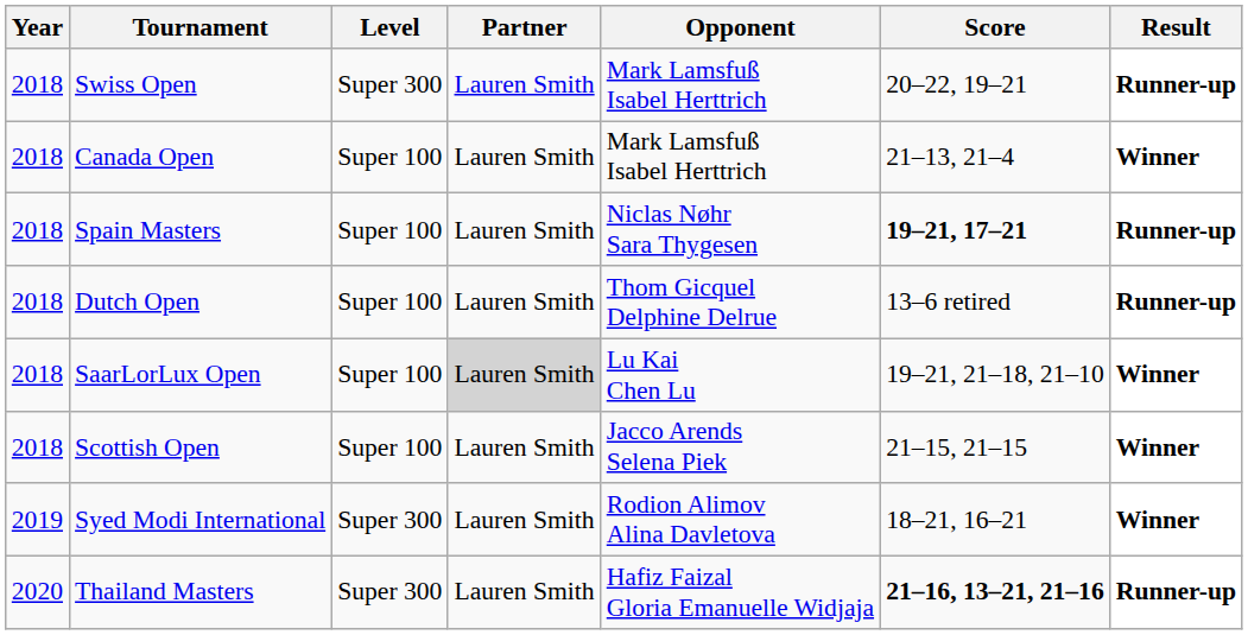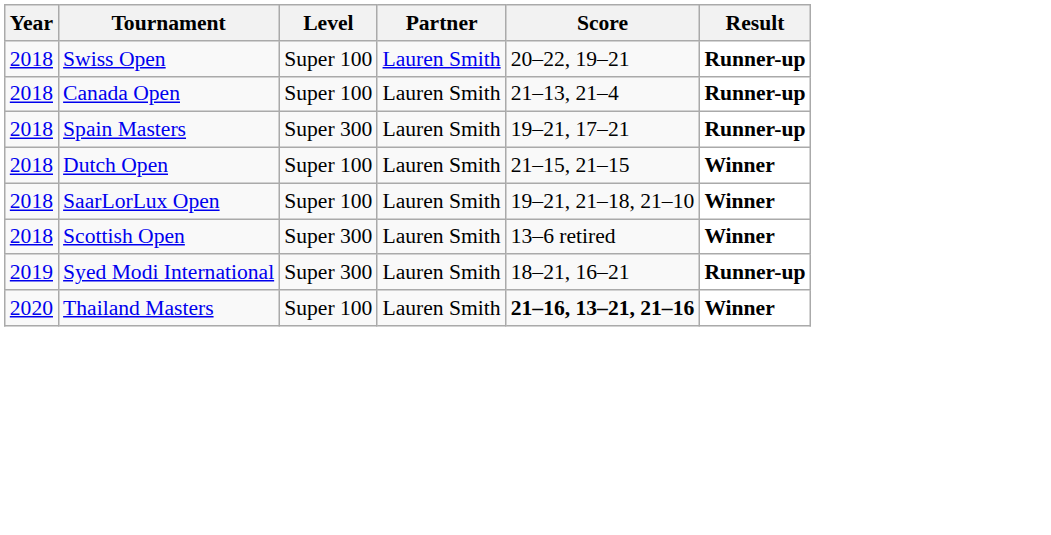- column: Opponent | Mark Lamsfuß Isabel Herttrich | Mark Lamsfuß Isabel Herttrich | Niclas Nøhr Sara Thygesen | Thom Gicquel Delphine Delrue | Lu Kai Chen Lu | Jacco Arends Selena Piek | Rodion Alimov Alina Davletova | Hafiz Faizal Gloria Emanuelle Widjaja
Swiss Open | Level: Super 300 -> Super 100
Canada Open | Result: Winner -> Runner-up
Spain Masters | Level: Super 100 -> Super 300
Spain Masters | Score: bold -> normal
Dutch Open | Score: 13–6 retired -> 21–15, 21–15
Dutch Open | Result: Runner-up -> Winner
SaarLorLux Open | Partner: lightgrey background -> no background
Scottish Open | Level: Super 100 -> Super 300
Scottish Open | Score: 21–15, 21–15 -> 13–6 retired
Syed Modi International | Result: Winner -> Runner-up
Thailand Masters | Level: Super 300 -> Super 100
Thailand Masters | Result: Runner-up -> Winner
